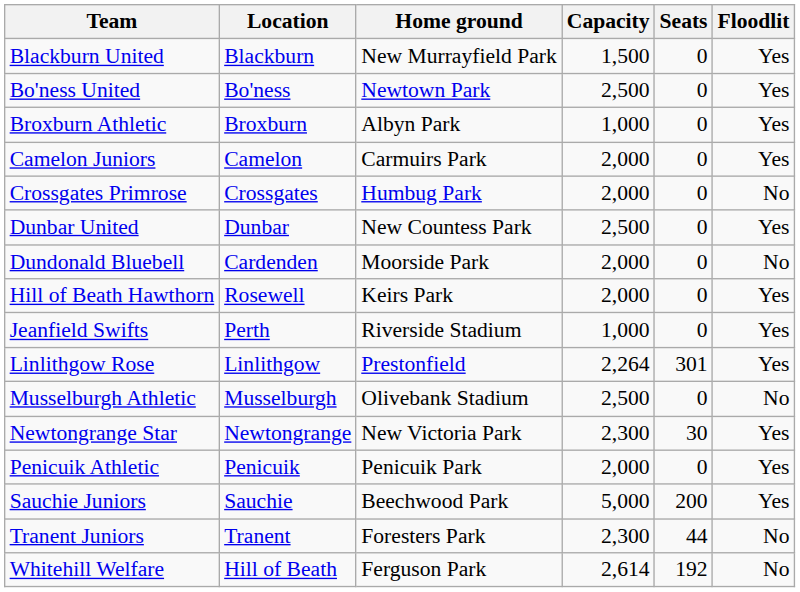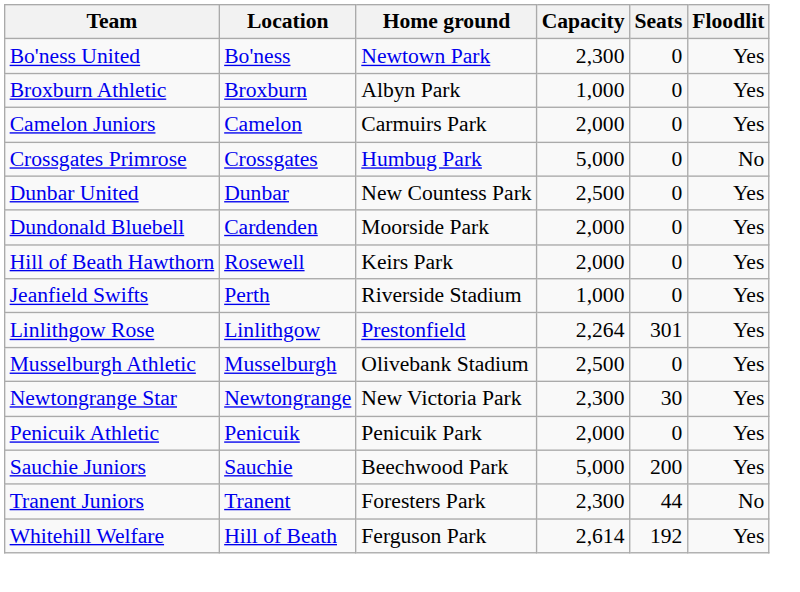- row: Blackburn United | Blackburn | New Murrayfield Park | 1,500 | 0 | Yes
Bo'ness United | Capacity: 2,500 -> 2,300
Crossgates Primrose | Capacity: 2,000 -> 5,000
Dundonald Bluebell | Floodlit: No -> Yes
Musselburgh Athletic | Floodlit: No -> Yes
Whitehill Welfare | Floodlit: No -> Yes
